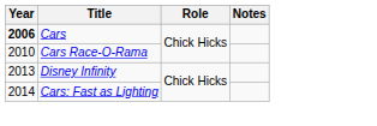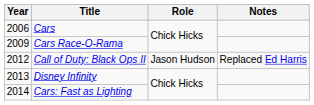Cars | Year: bold -> normal
Cars Race-O-Rama | Year: 2010 -> 2009
+ row: 2012 | Call of Duty: Black Ops II | Jason Hudson | Replaced Ed Harris
